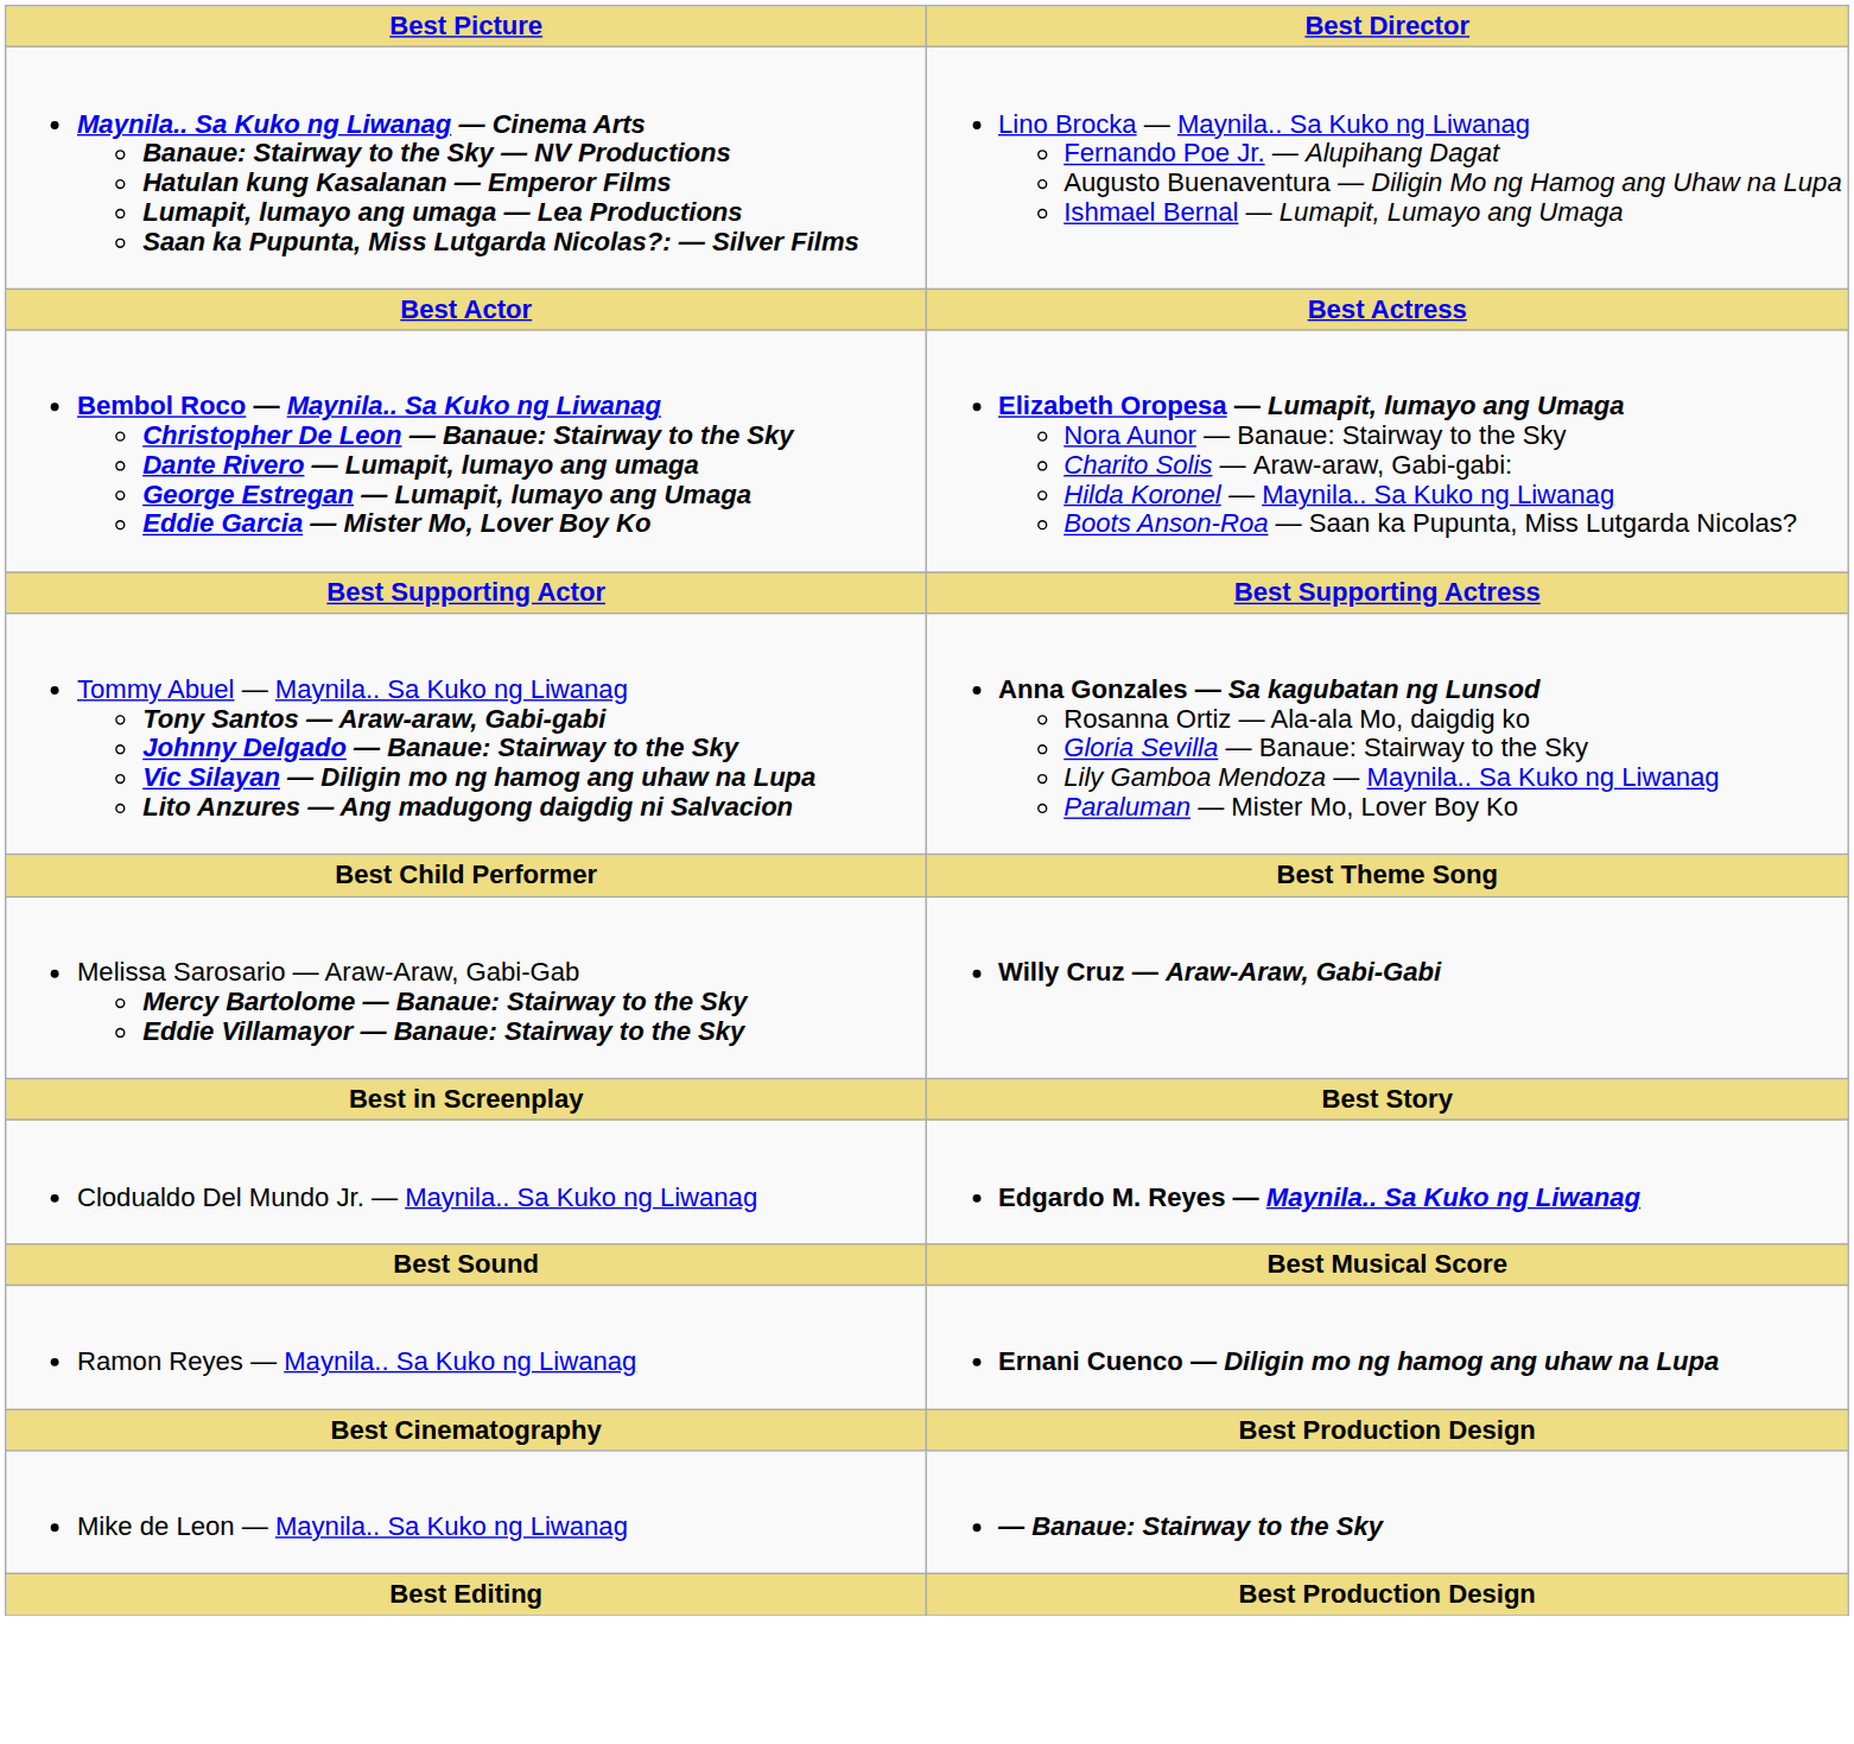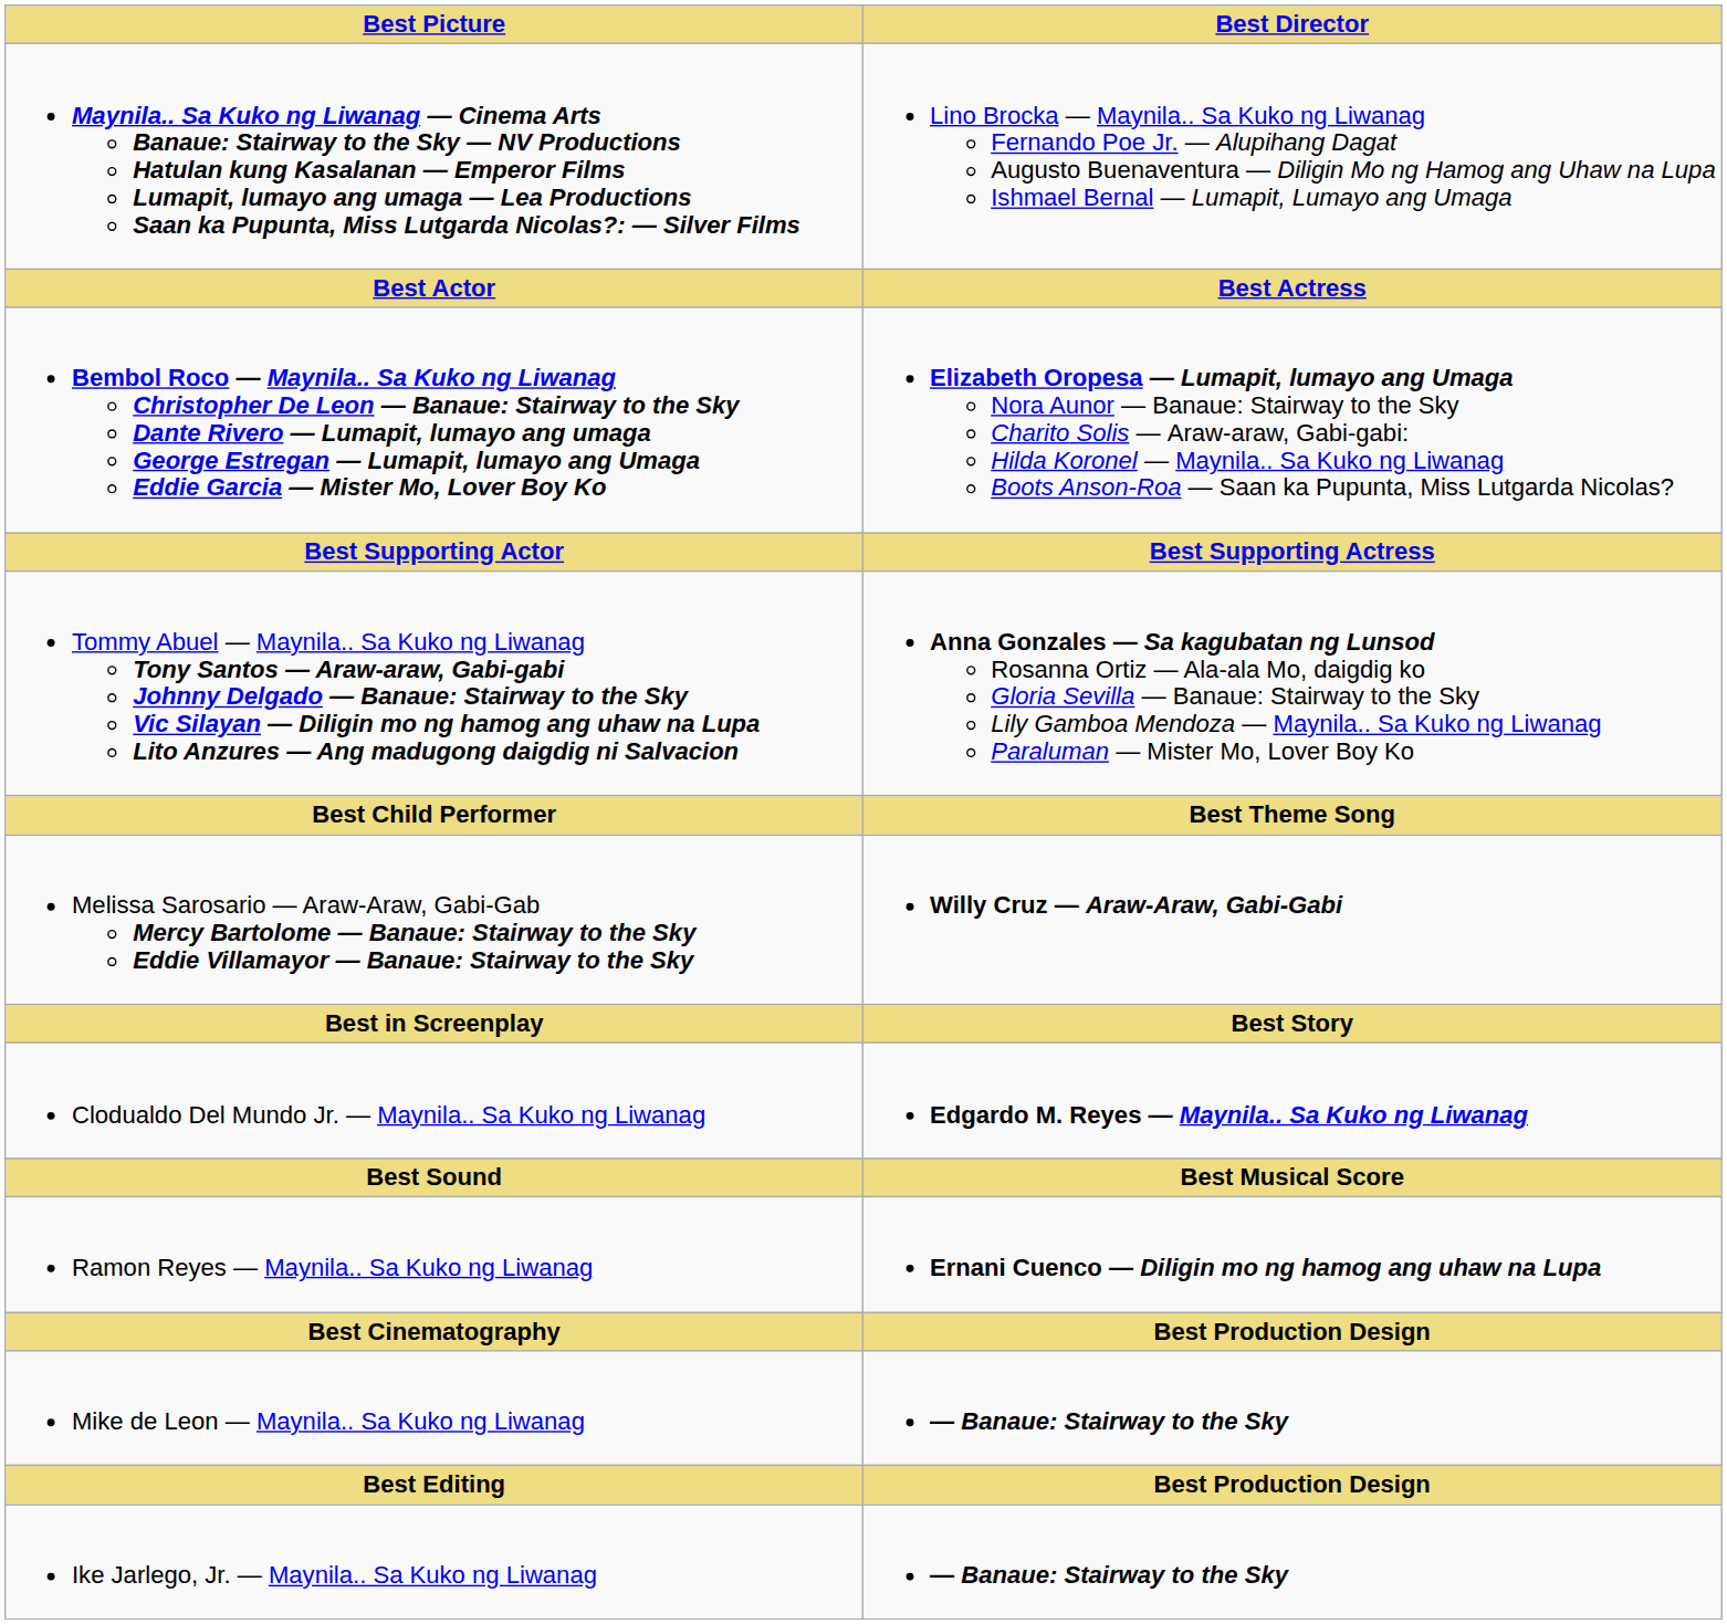+ row: Ike Jarlego, Jr. — Maynila.. Sa Kuko ng Liwanag | — Banaue: Stairway to the Sky
